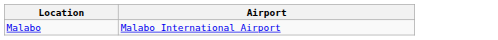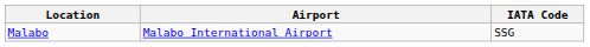+ column: IATA Code | SSG
